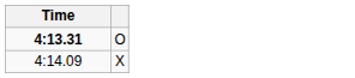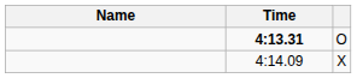+ column: Name
